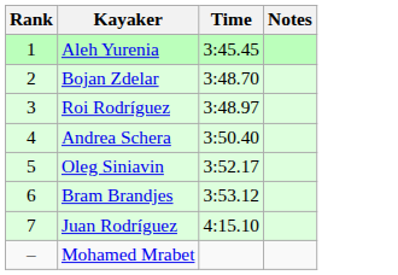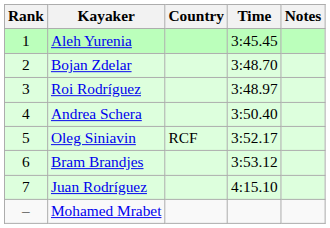+ column: Country | RCF
